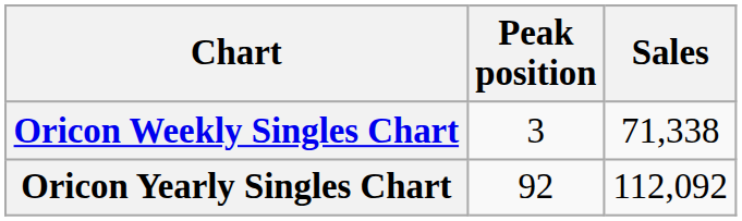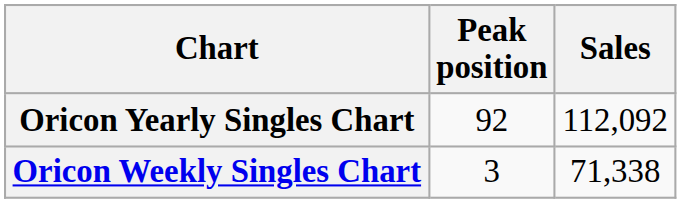rows swapped: Oricon Weekly Singles Chart <-> Oricon Yearly Singles Chart
